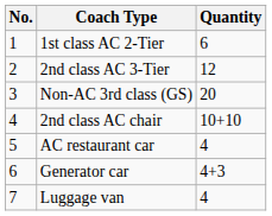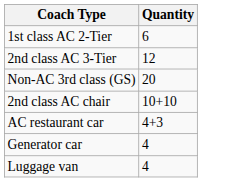- column: No. | 1 | 2 | 3 | 4 | 5 | 6 | 7
AC restaurant car | Quantity: 4 -> 4+3
Generator car | Quantity: 4+3 -> 4
